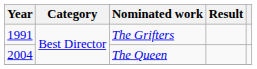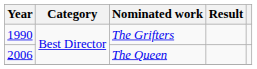The Grifters | Year: 1991 -> 1990
The Queen | Year: 2004 -> 2006
